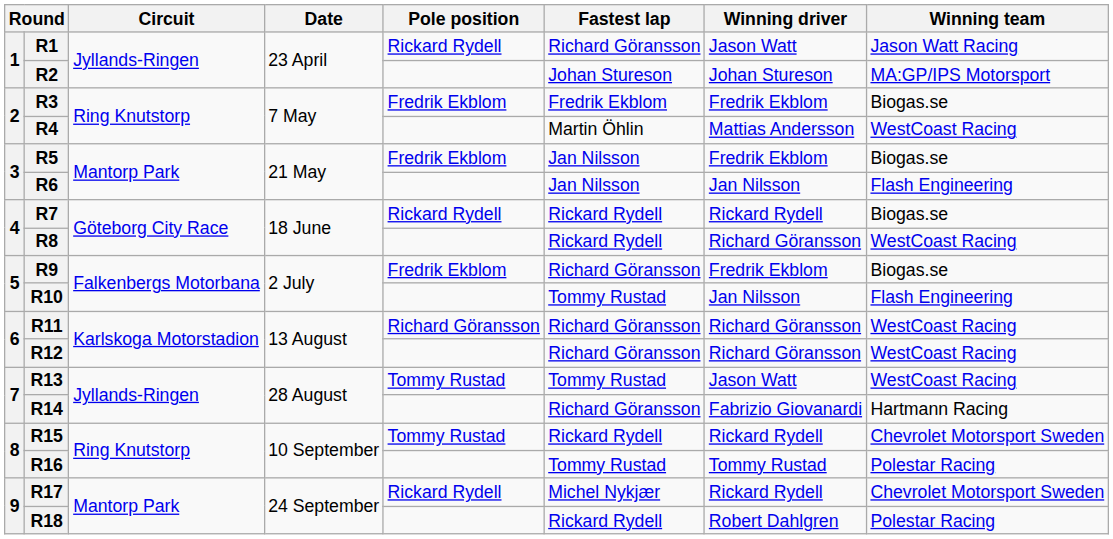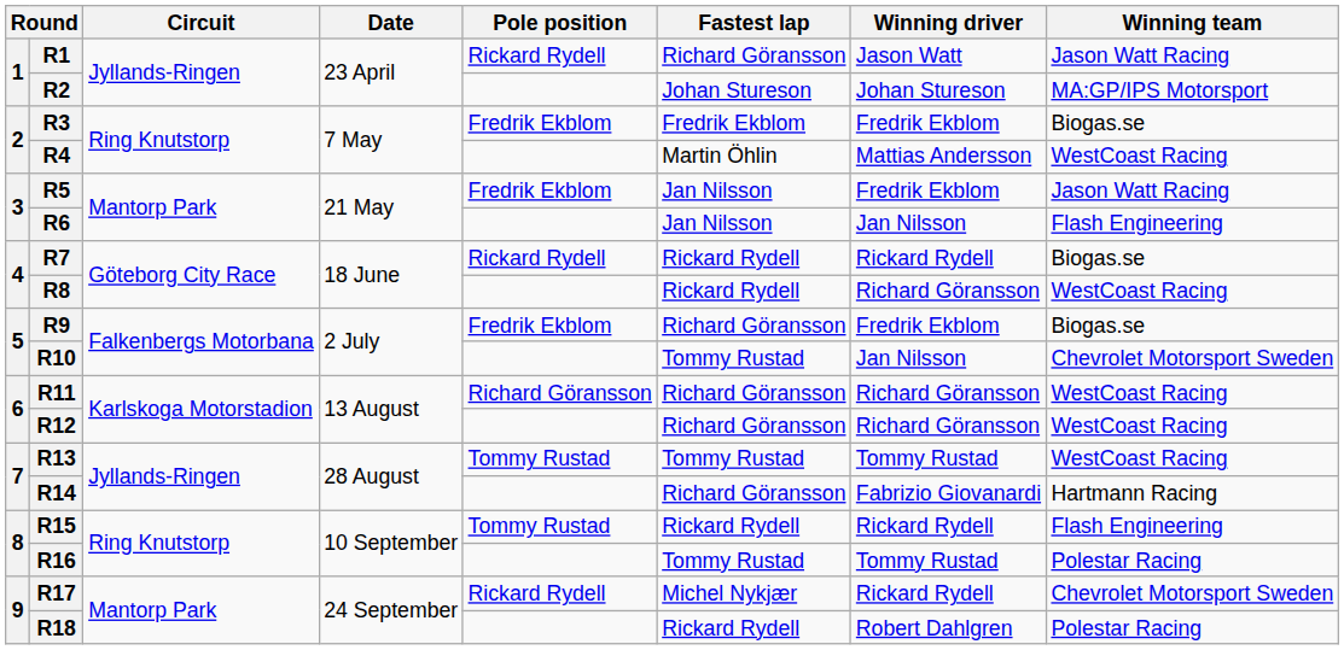R5 | Winning team: Biogas.se -> Jason Watt Racing
R10 | Winning team: Flash Engineering -> Chevrolet Motorsport Sweden
R13 | Winning driver: Jason Watt -> Tommy Rustad
R15 | Winning team: Chevrolet Motorsport Sweden -> Flash Engineering
